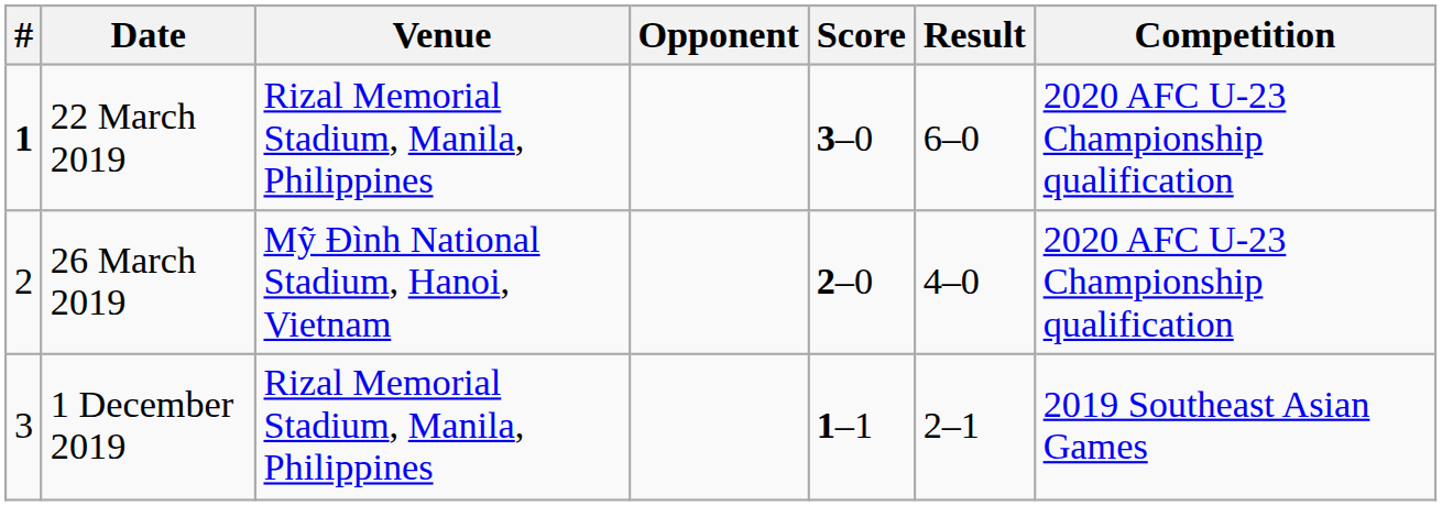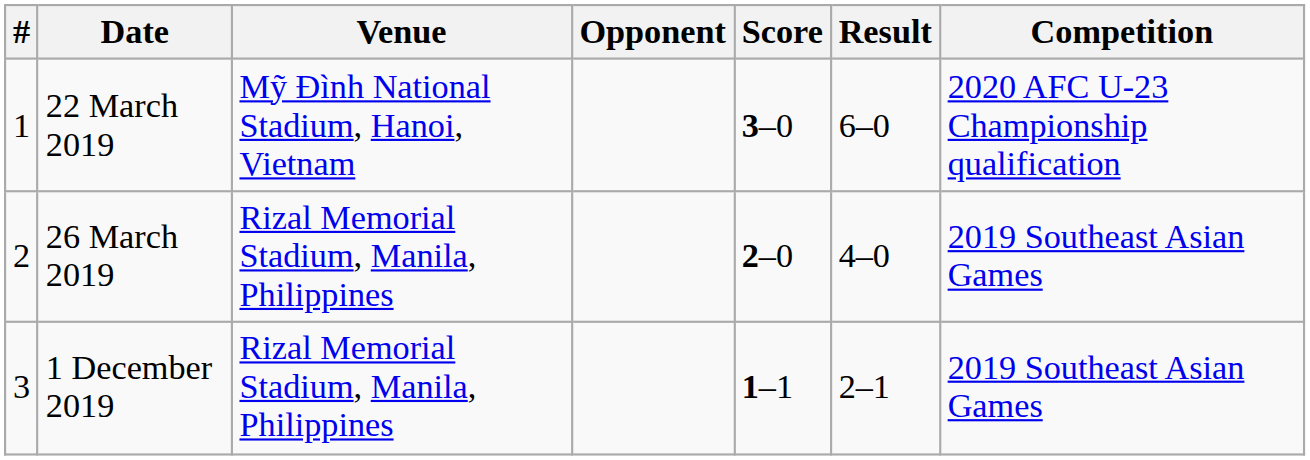22 March 2019 | #: bold -> normal
22 March 2019 | Venue: Rizal Memorial Stadium, Manila, Philippines -> Mỹ Đình National Stadium, Hanoi, Vietnam
26 March 2019 | Venue: Mỹ Đình National Stadium, Hanoi, Vietnam -> Rizal Memorial Stadium, Manila, Philippines
26 March 2019 | Competition: 2020 AFC U-23 Championship qualification -> 2019 Southeast Asian Games
